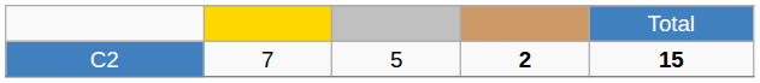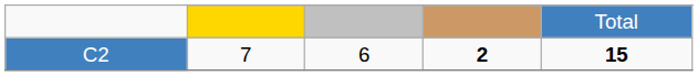C2 | column 3: 5 -> 6
